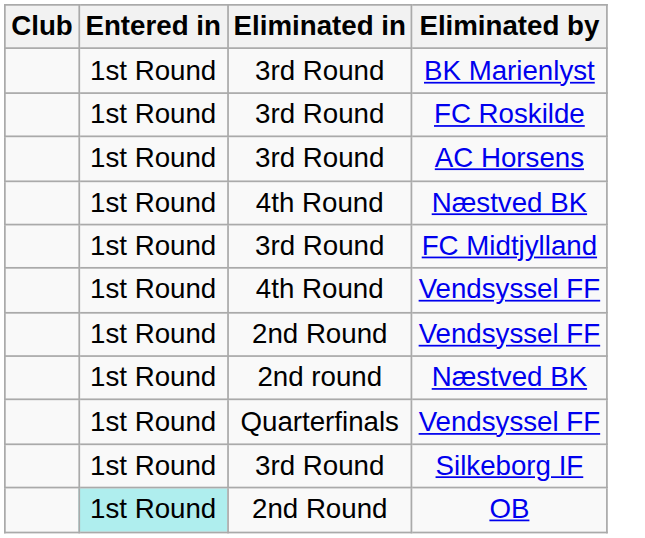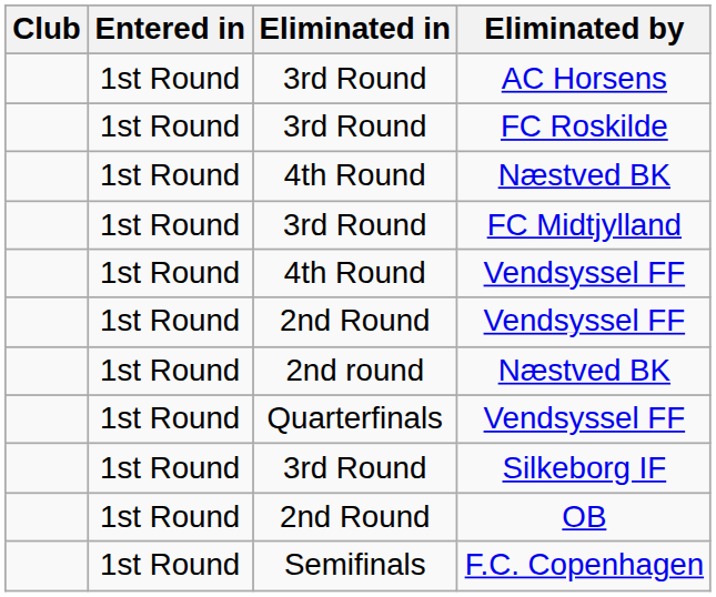- row: 1st Round | 3rd Round | BK Marienlyst
rows swapped: FC Roskilde <-> AC Horsens
OB | Entered in: paleturquoise background -> no background
+ row: 1st Round | Semifinals | F.C. Copenhagen
